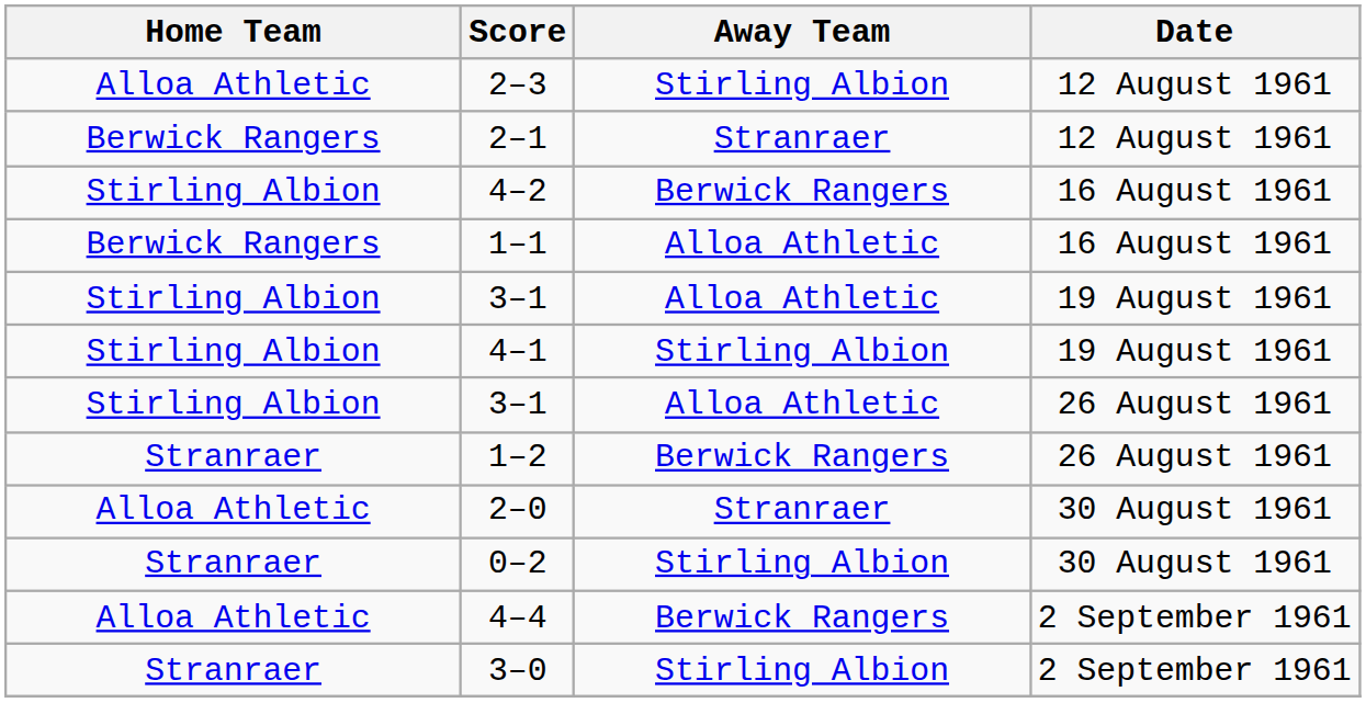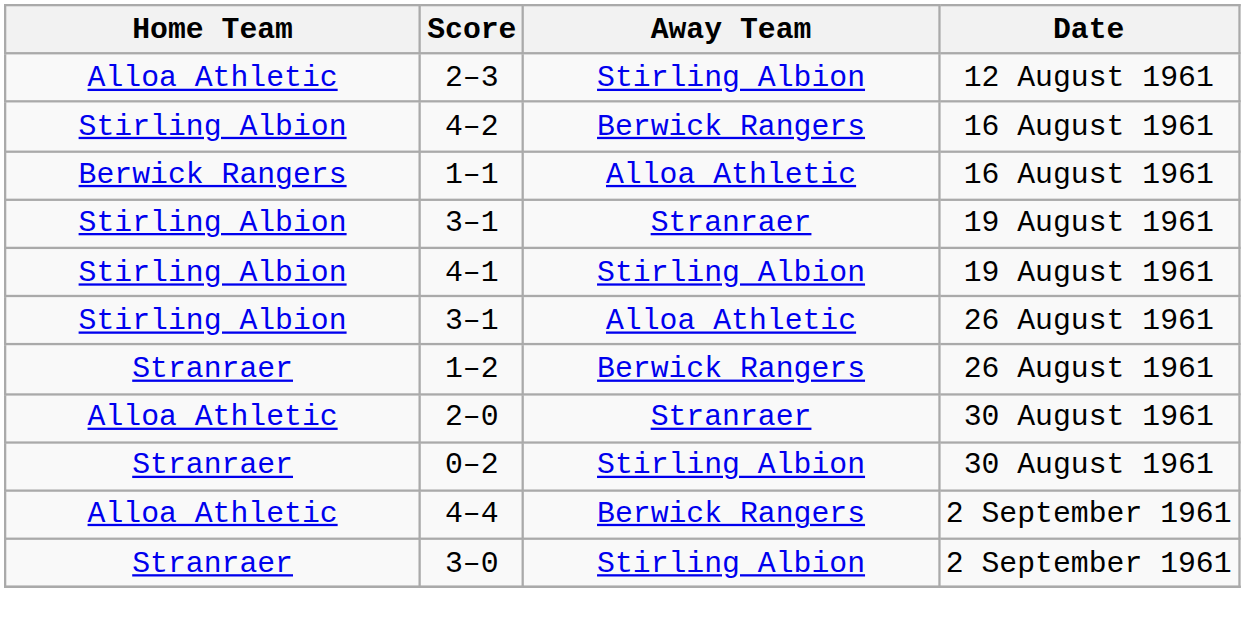- row: Berwick Rangers | 2–1 | Stranraer | 12 August 1961
3–1 / 19 August 1961 | Away Team: Alloa Athletic -> Stranraer
